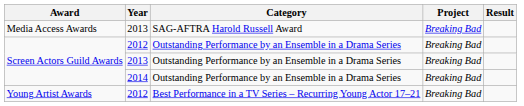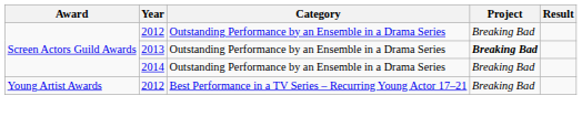- row: Media Access Awards | 2013 | SAG-AFTRA Harold Russell Award | Breaking Bad
Screen Actors Guild Awards / 2013 | Project: normal -> bold
